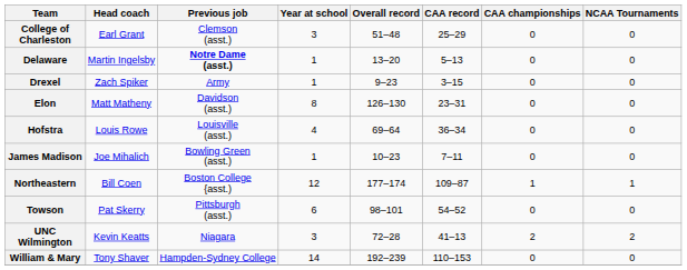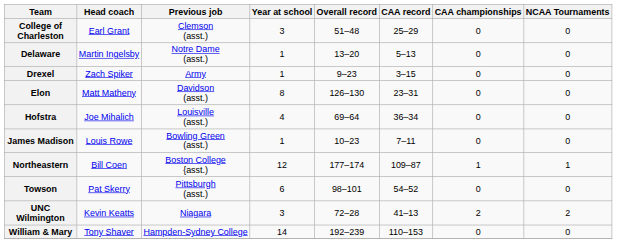Delaware | Previous job: bold -> normal
Hofstra | Head coach: Louis Rowe -> Joe Mihalich
James Madison | Head coach: Joe Mihalich -> Louis Rowe
